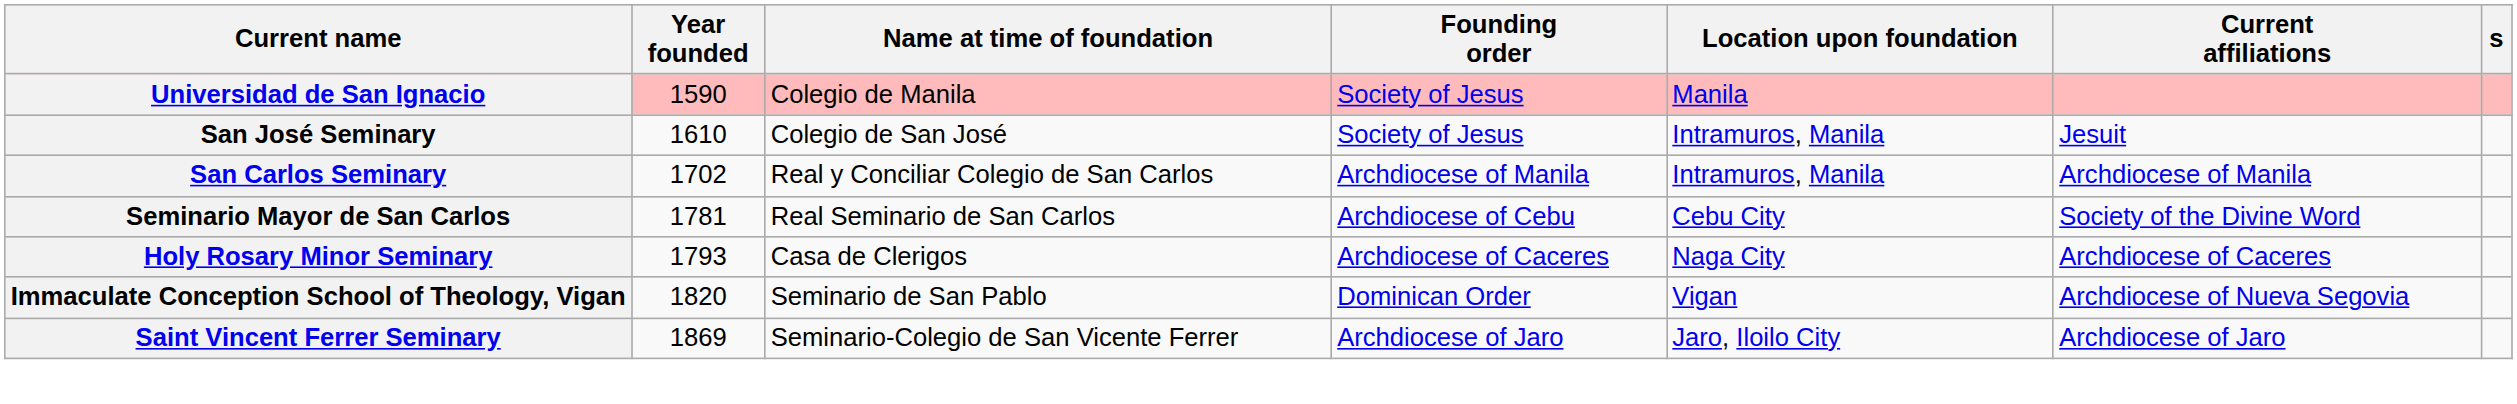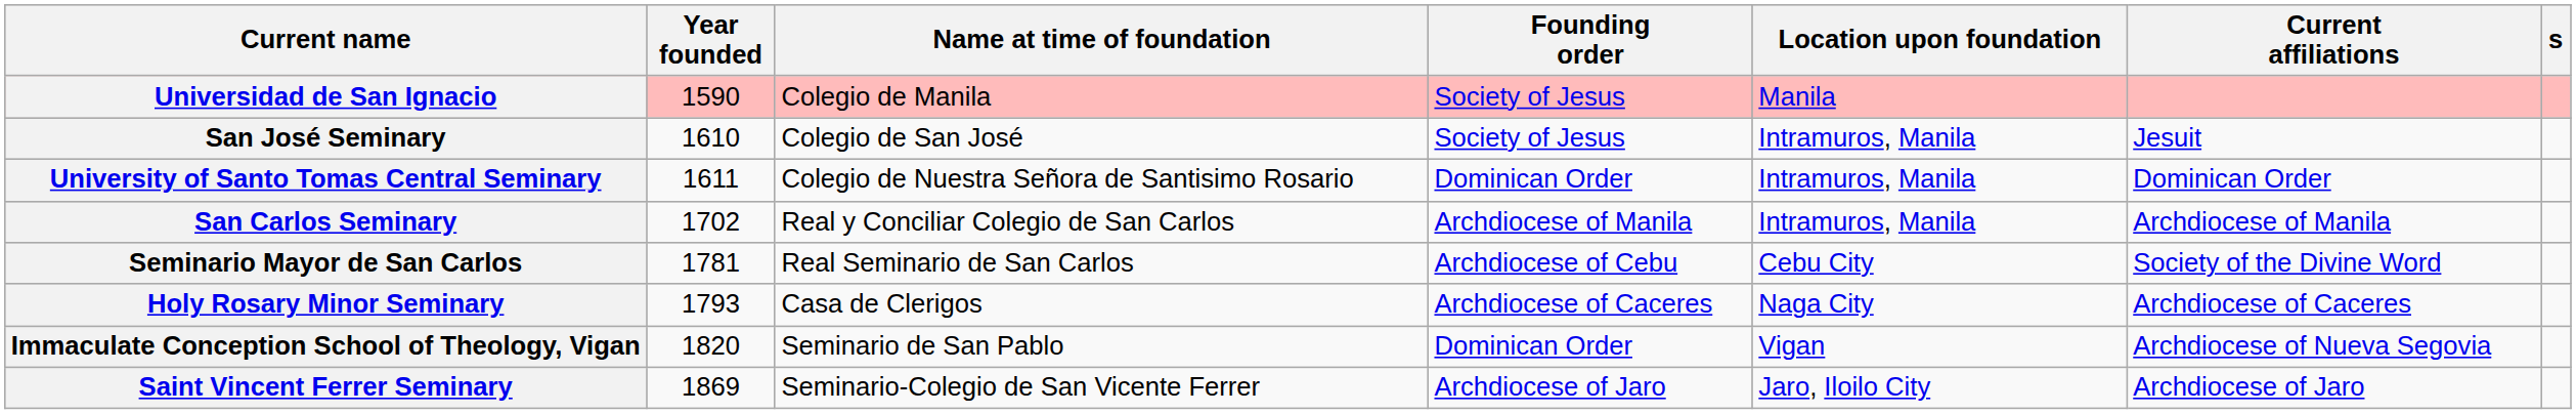+ row: University of Santo Tomas Central Seminary | 1611 | Colegio de Nuestra Señora de Santisimo Rosario | Dominican Order | Intramuros, Manila | Dominican Order
